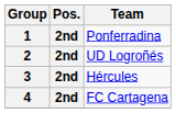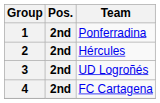2 | Team: UD Logroñés -> Hércules
3 | Team: Hércules -> UD Logroñés
